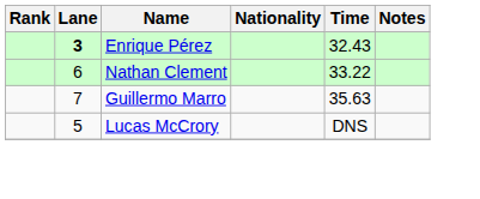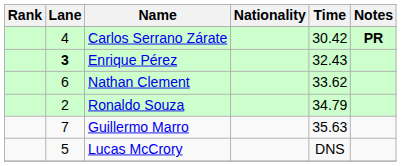+ row: 4 | Carlos Serrano Zárate | 30.42 | PR
Nathan Clement | Time: 33.22 -> 33.62
+ row: 2 | Ronaldo Souza | 34.79
